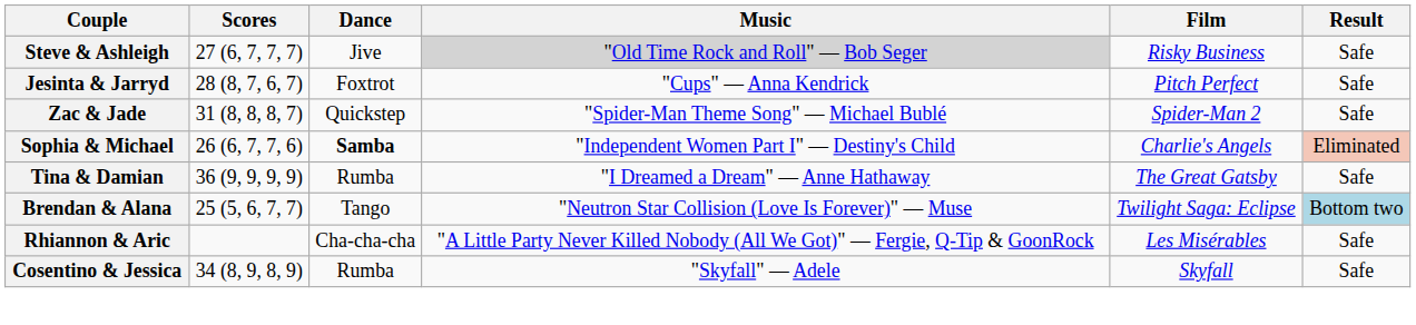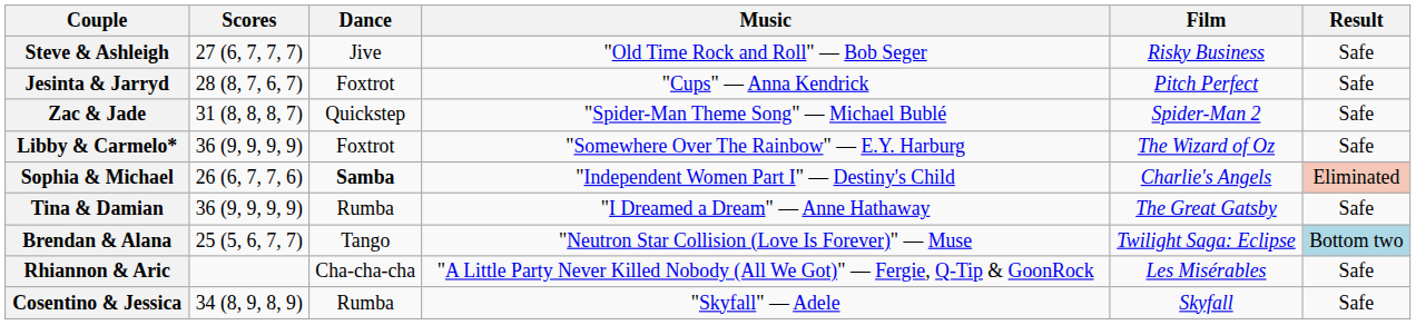Steve & Ashleigh | Music: lightgrey background -> no background
+ row: Libby & Carmelo* | 36 (9, 9, 9, 9) | Foxtrot | "Somewhere Over The Rainbow" — E.Y. Harburg | The Wizard of Oz | Safe
